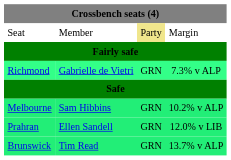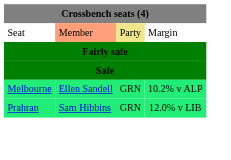Seat | column 2: no background -> lightsalmon background
- row: Richmond | Gabrielle de Vietri | GRN | 7.3% v ALP
Melbourne | column 2: Sam Hibbins -> Ellen Sandell
Prahran | column 2: Ellen Sandell -> Sam Hibbins
- row: Brunswick | Tim Read | GRN | 13.7% v ALP
